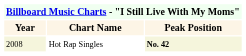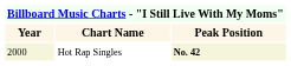Hot Rap Singles | Year: 2008 -> 2000
